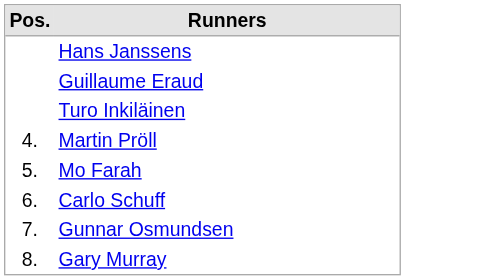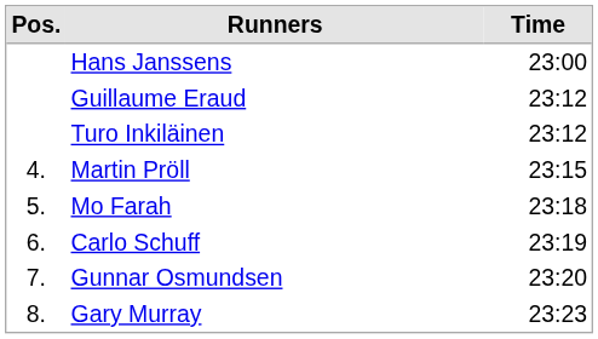+ column: Time | 23:00 | 23:12 | 23:12 | 23:15 | 23:18 | 23:19 | 23:20 | 23:23
